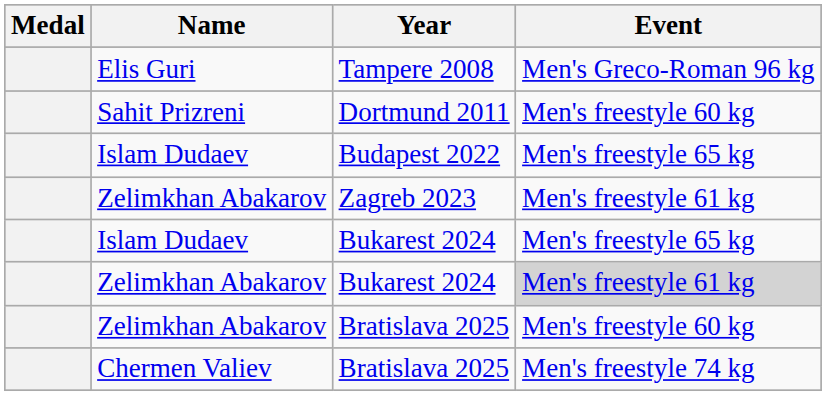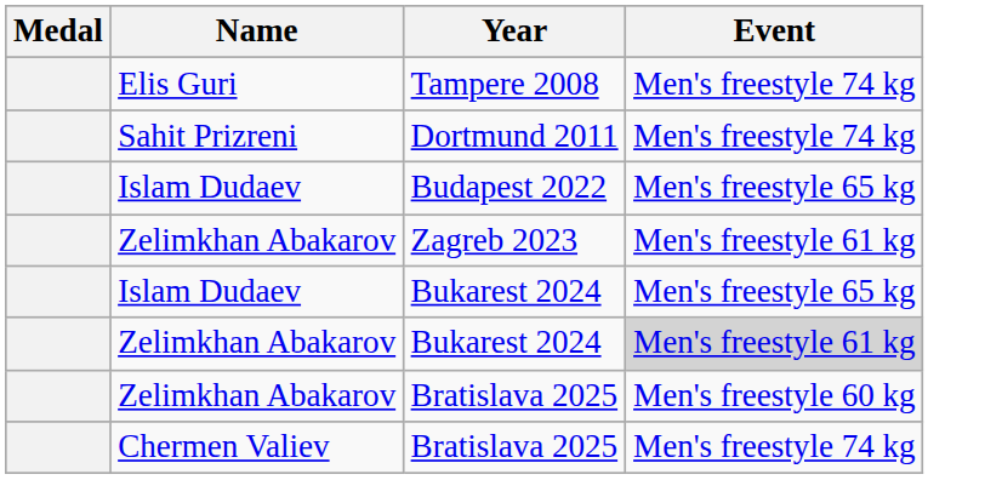Tampere 2008 | Event: Men's Greco-Roman 96 kg -> Men's freestyle 74 kg
Dortmund 2011 | Event: Men's freestyle 60 kg -> Men's freestyle 74 kg
